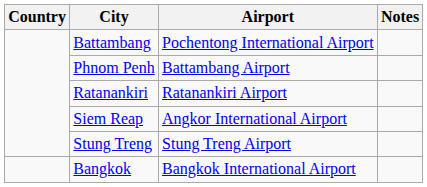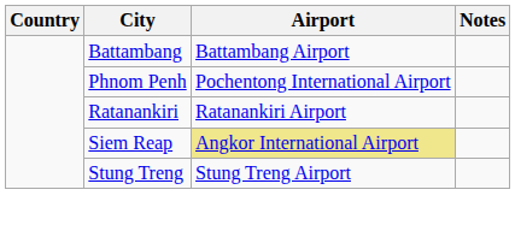Battambang | Airport: Pochentong International Airport -> Battambang Airport
Phnom Penh | Airport: Battambang Airport -> Pochentong International Airport
Siem Reap | Airport: no background -> khaki background
- row: Bangkok | Bangkok International Airport
